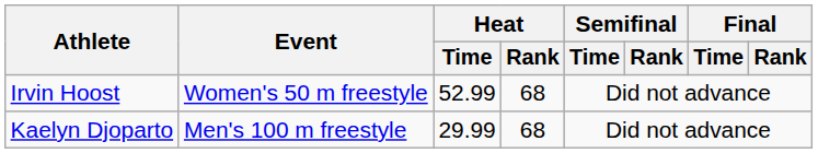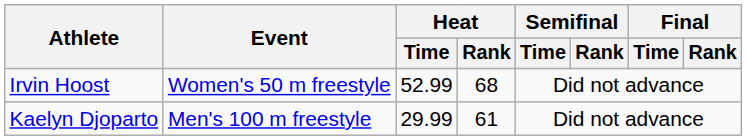Kaelyn Djoparto | Heat / Rank: 68 -> 61
